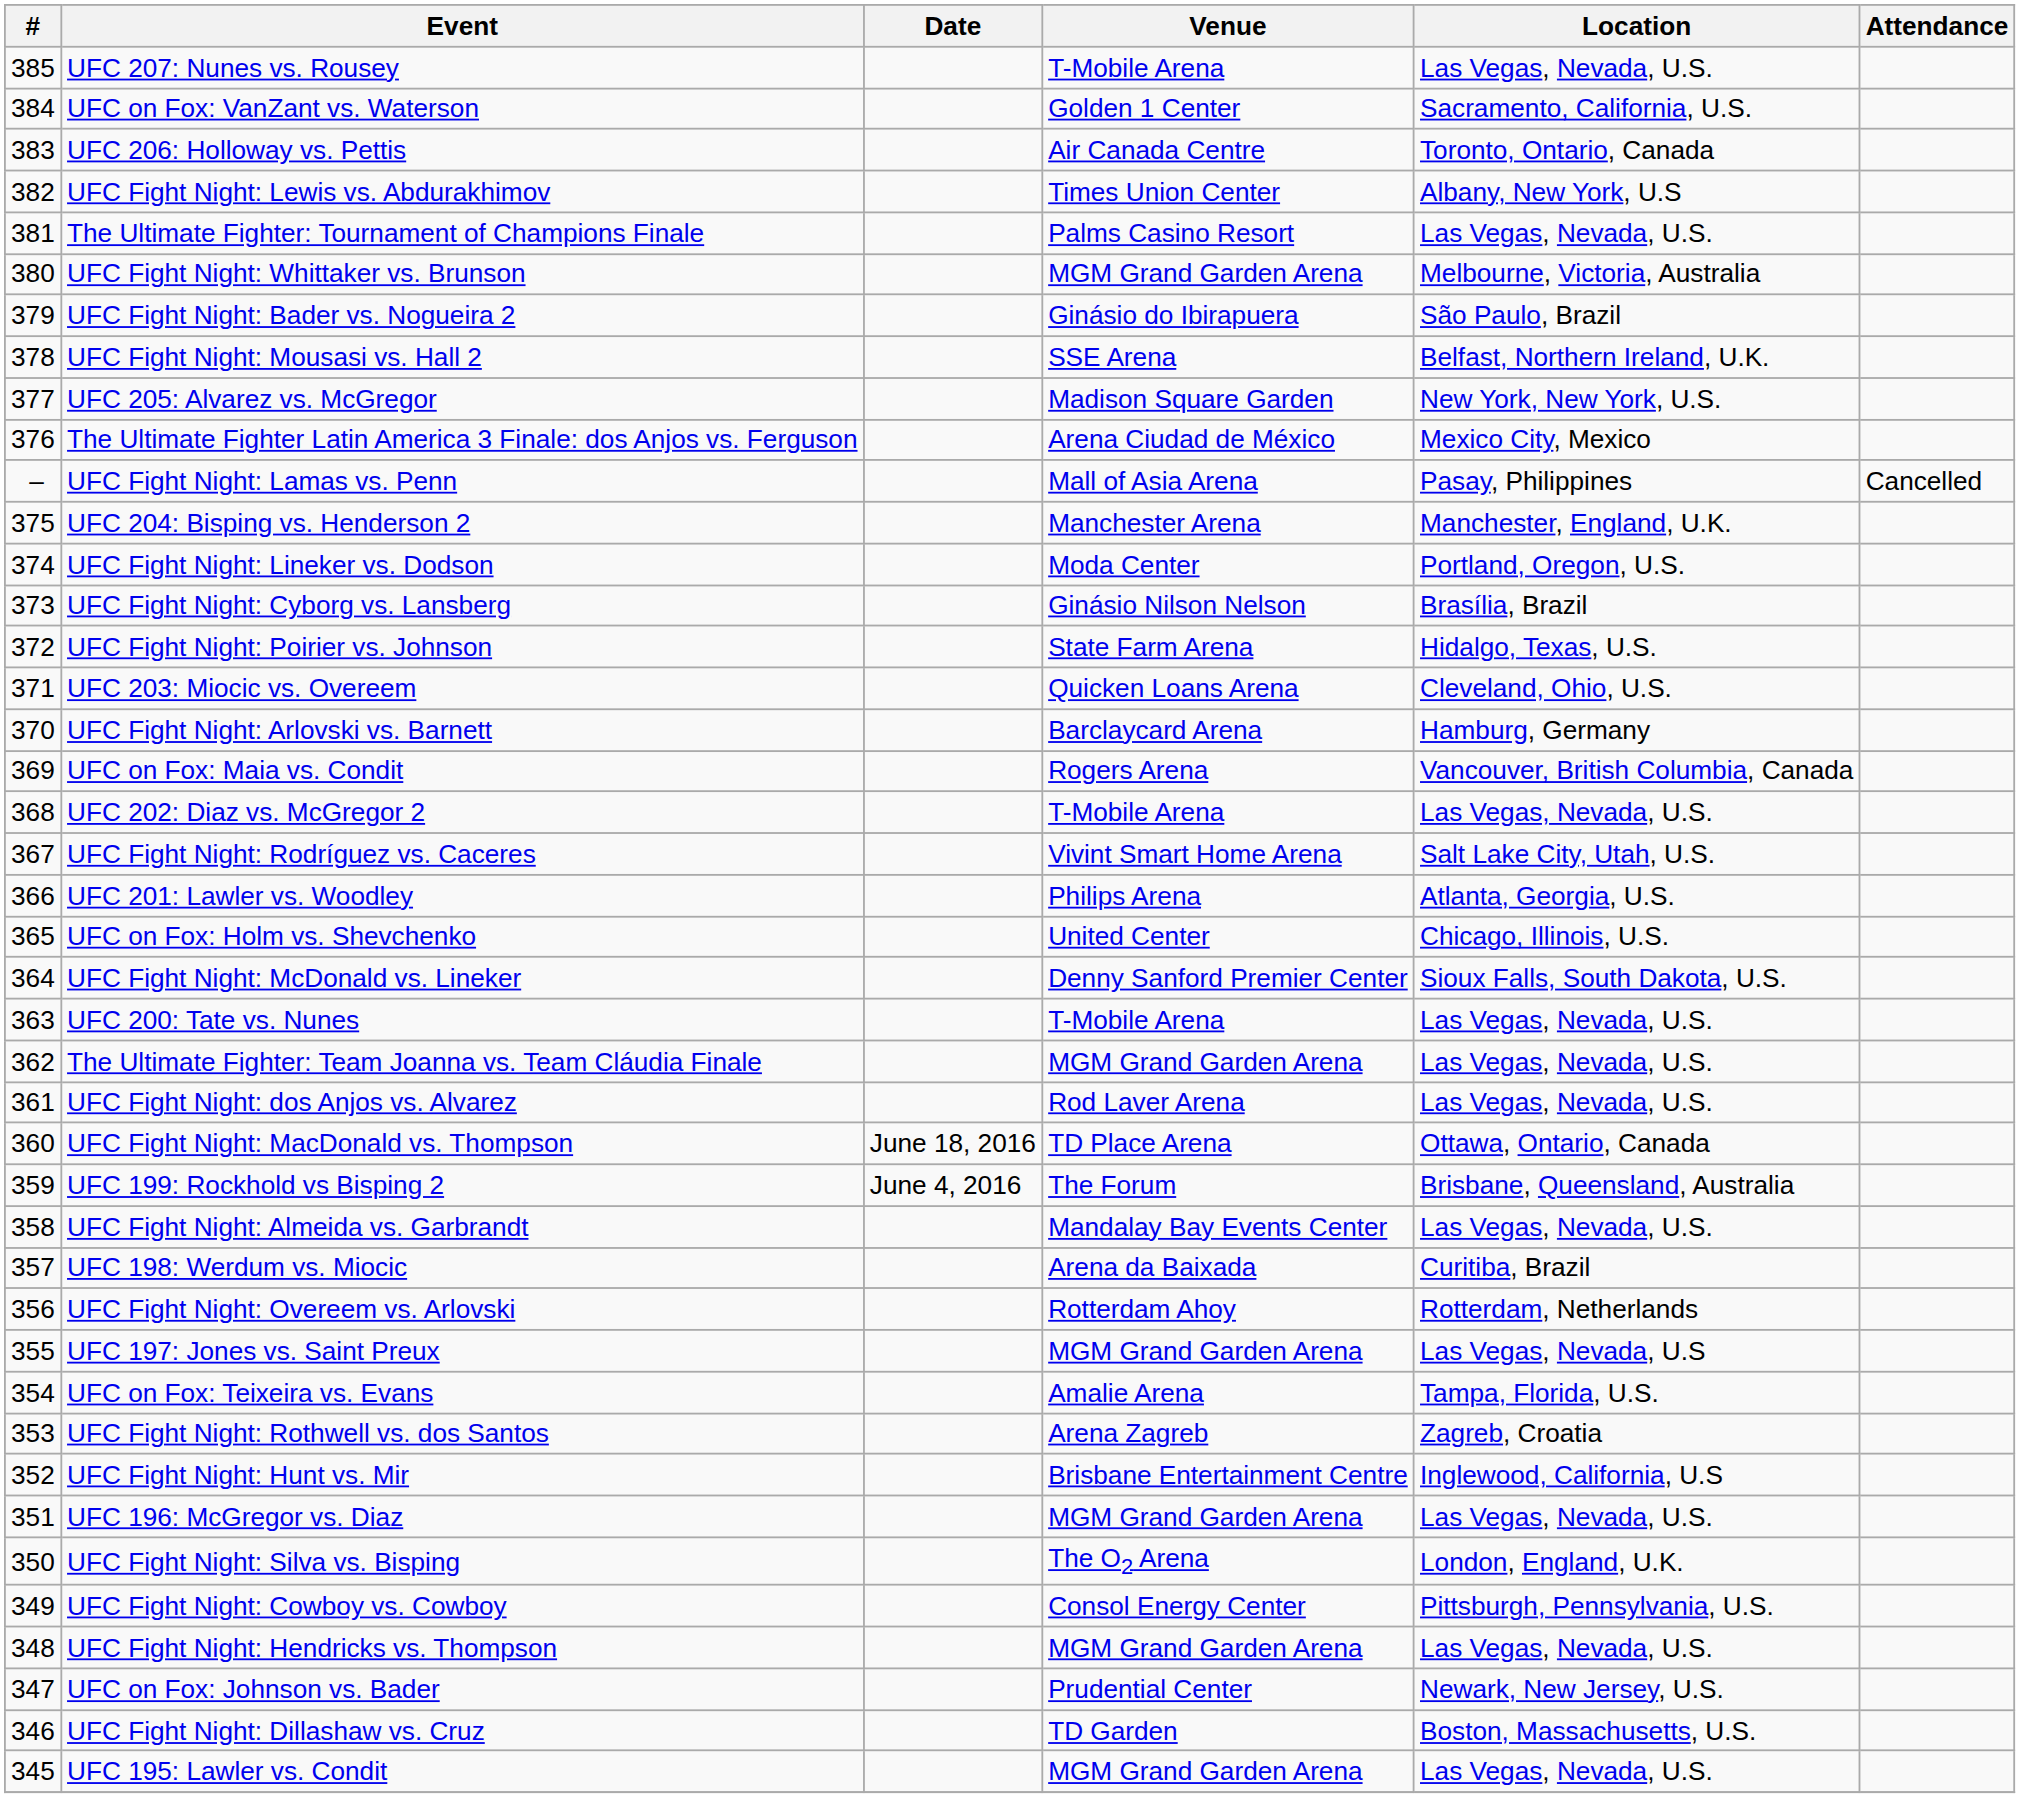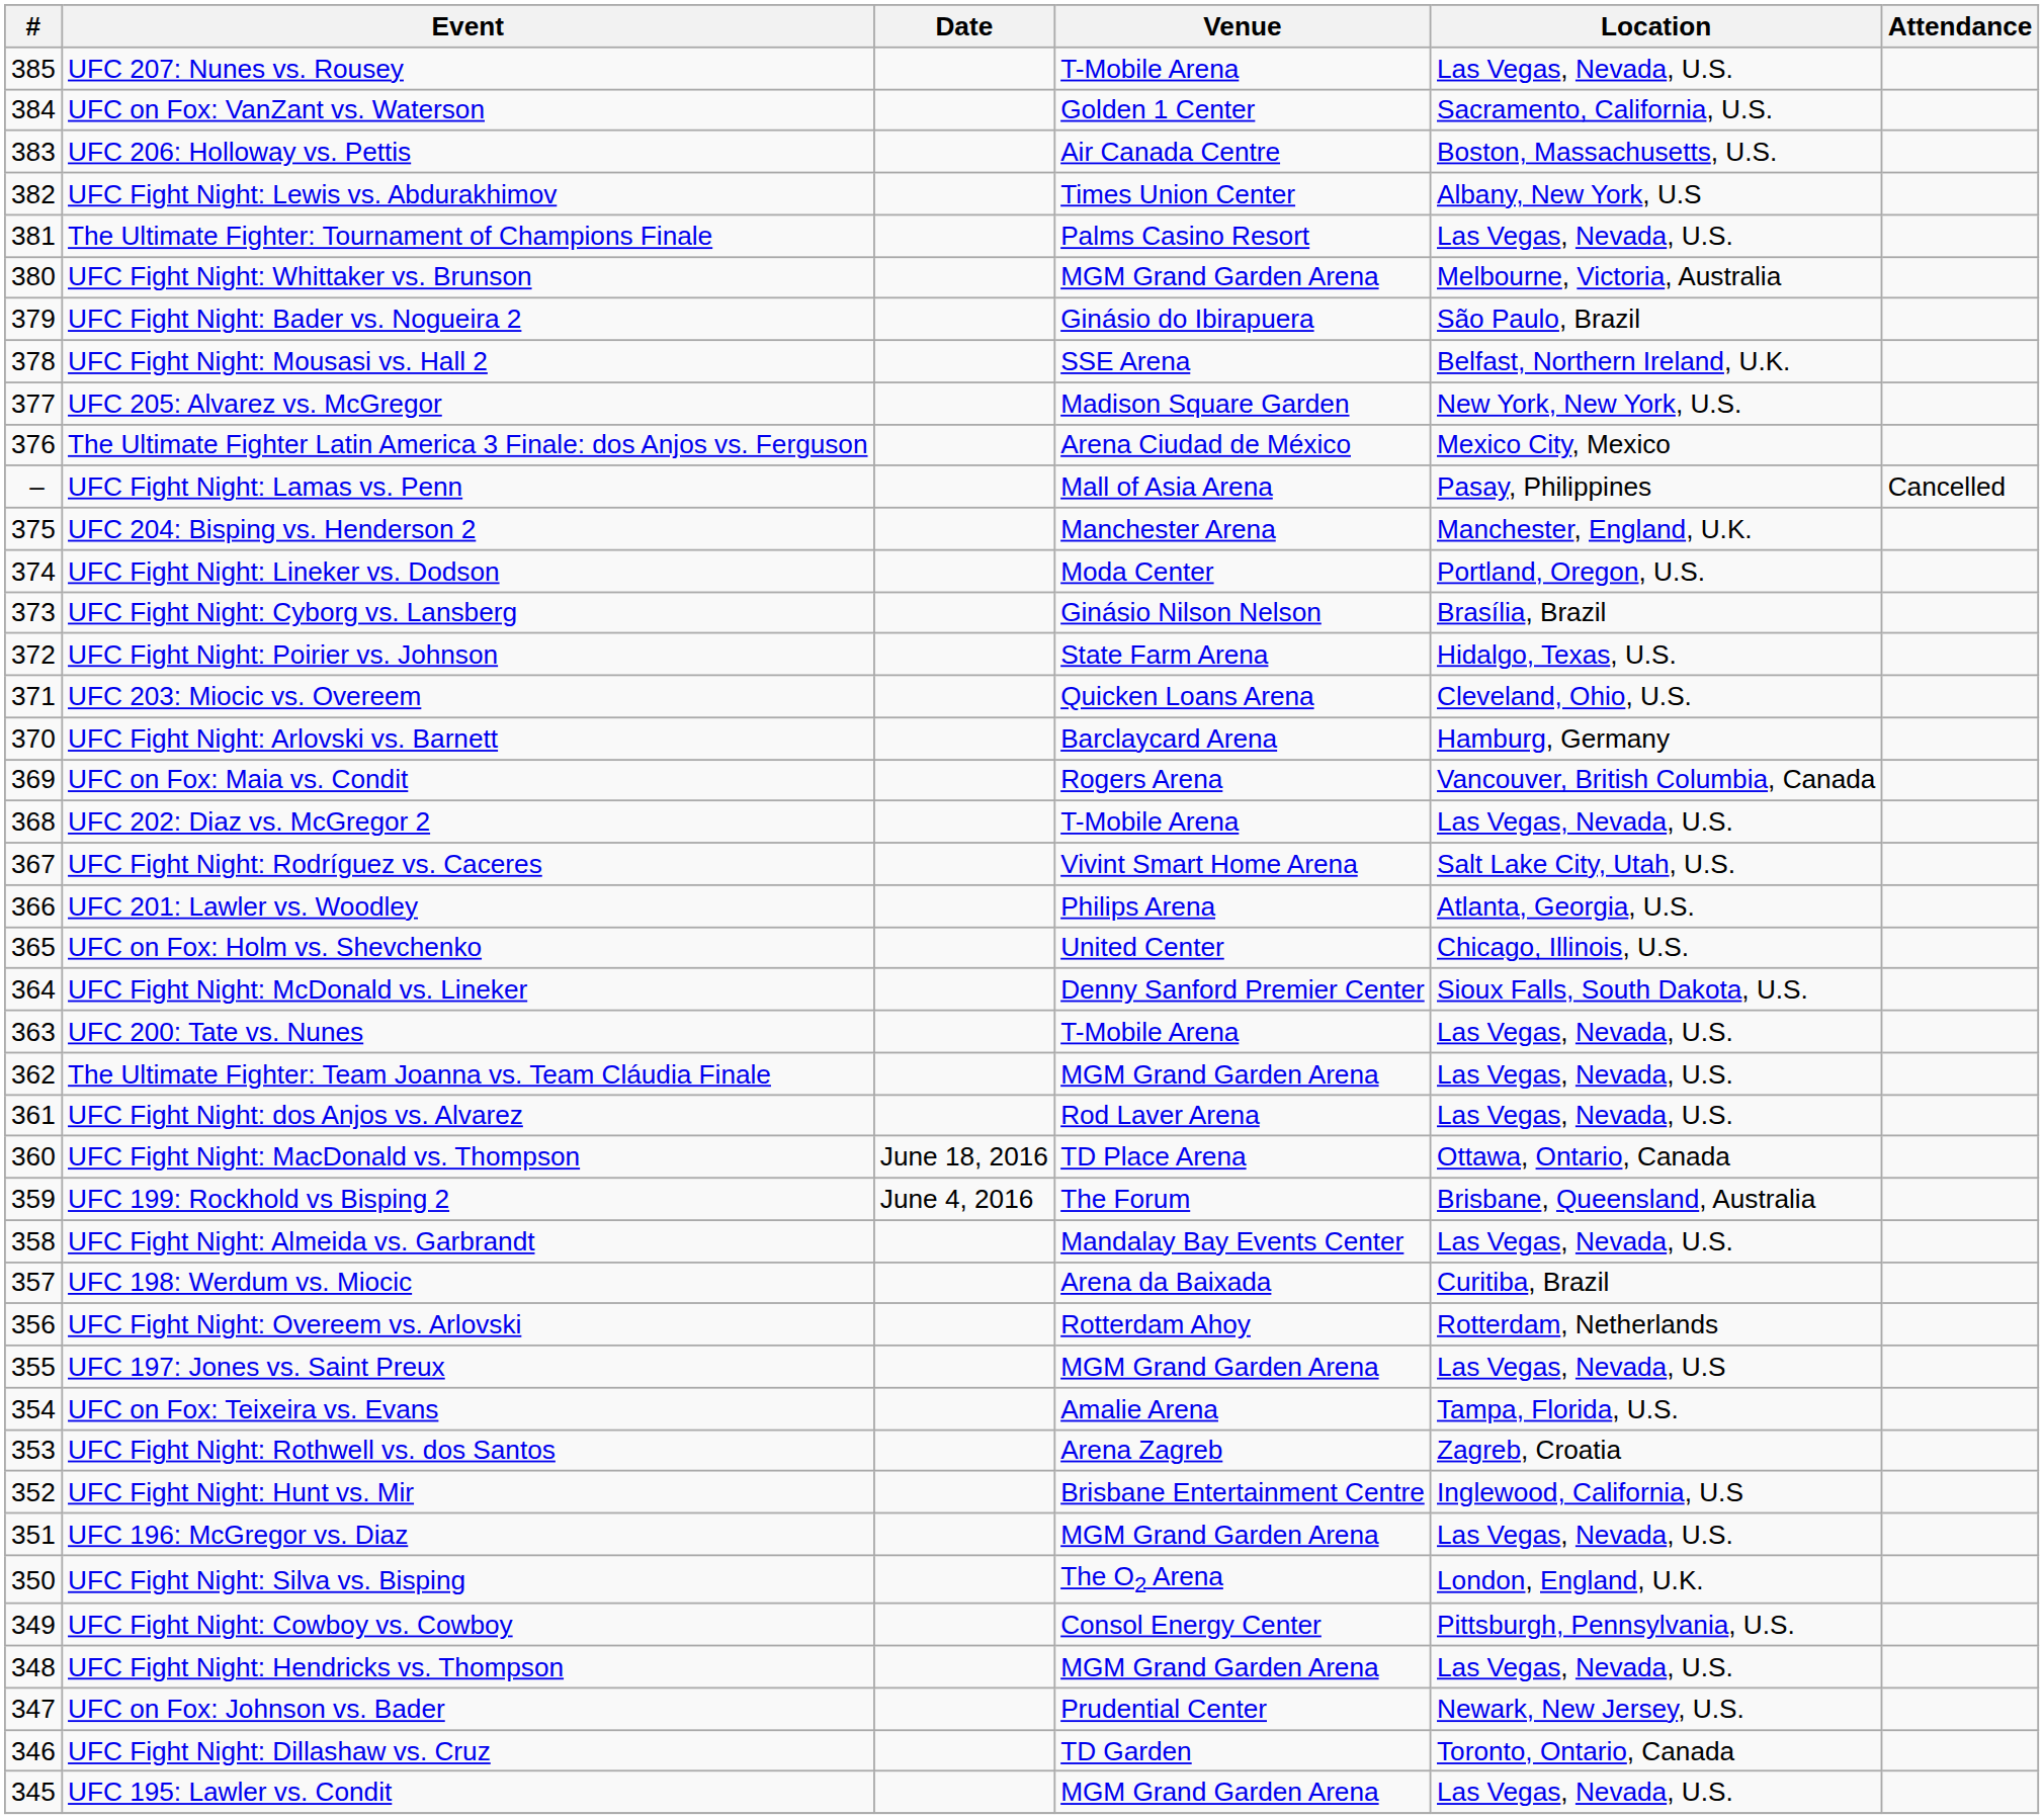UFC 206: Holloway vs. Pettis | Location: Toronto, Ontario, Canada -> Boston, Massachusetts, U.S.
UFC Fight Night: Dillashaw vs. Cruz | Location: Boston, Massachusetts, U.S. -> Toronto, Ontario, Canada
